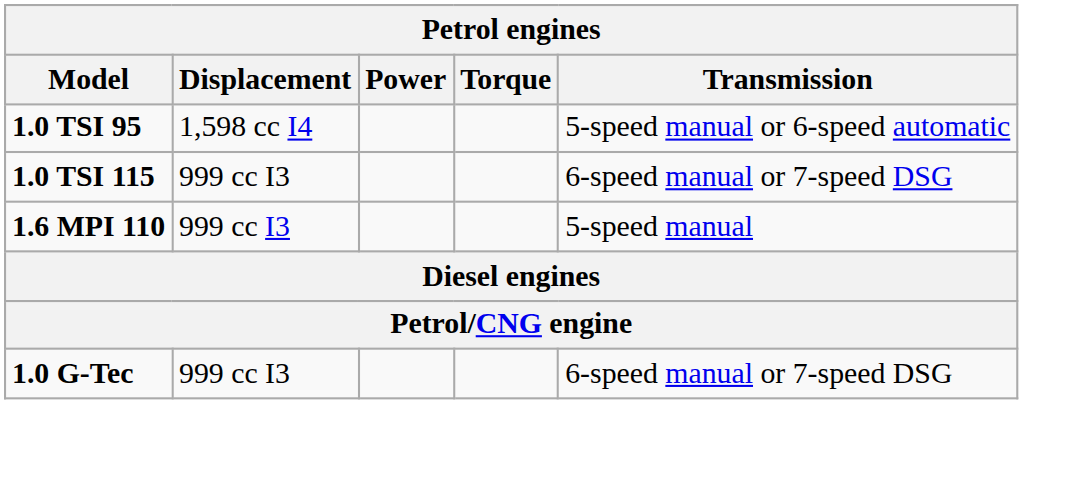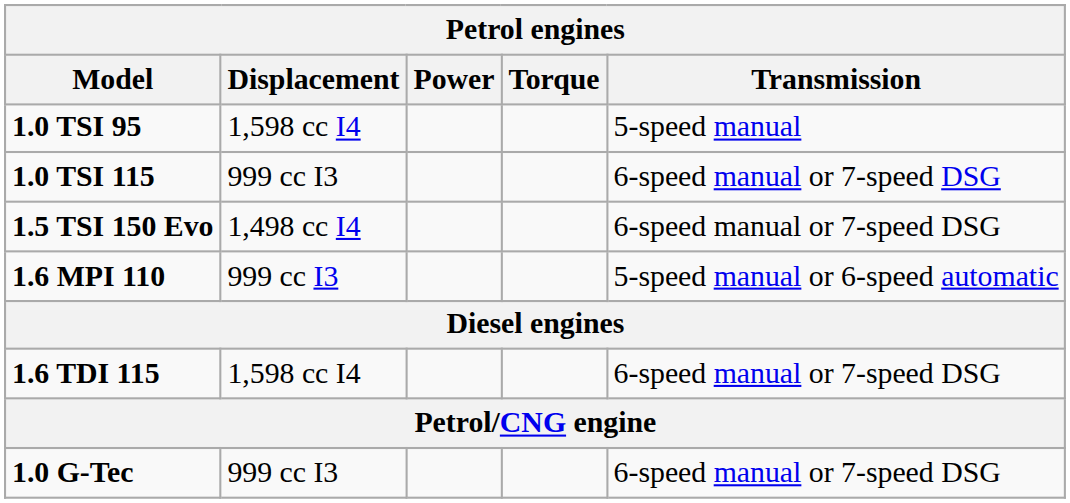1.0 TSI 95 | Transmission: 5-speed manual or 6-speed automatic -> 5-speed manual
+ row: 1.5 TSI 150 Evo | 1,498 cc I4 | 6-speed manual or 7-speed DSG
1.6 MPI 110 | Transmission: 5-speed manual -> 5-speed manual or 6-speed automatic
+ row: 1.6 TDI 115 | 1,598 cc I4 | 6-speed manual or 7-speed DSG
